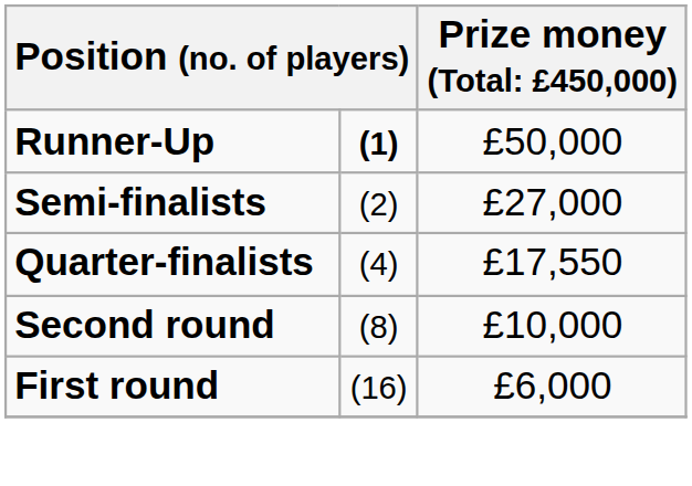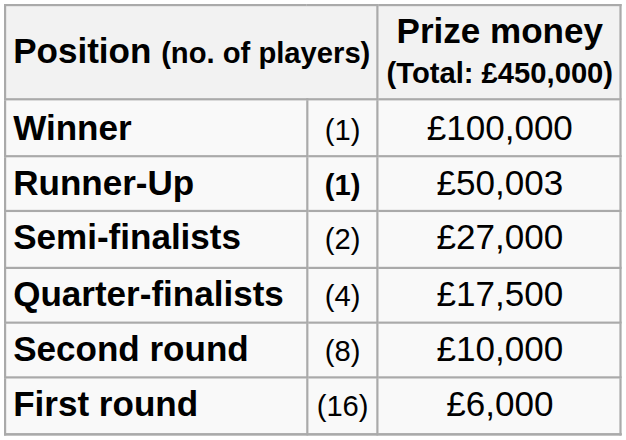+ row: Winner | (1) | £100,000
Runner-Up | column 3: £50,000 -> £50,003
Quarter-finalists | column 3: £17,550 -> £17,500
